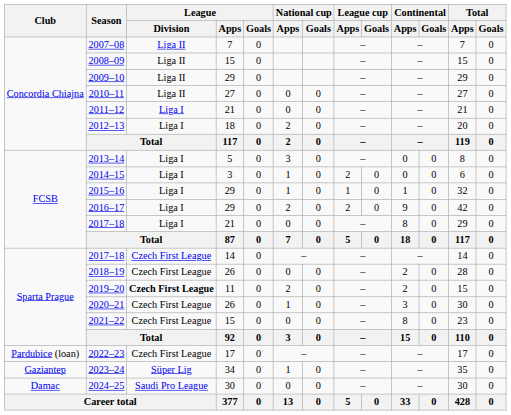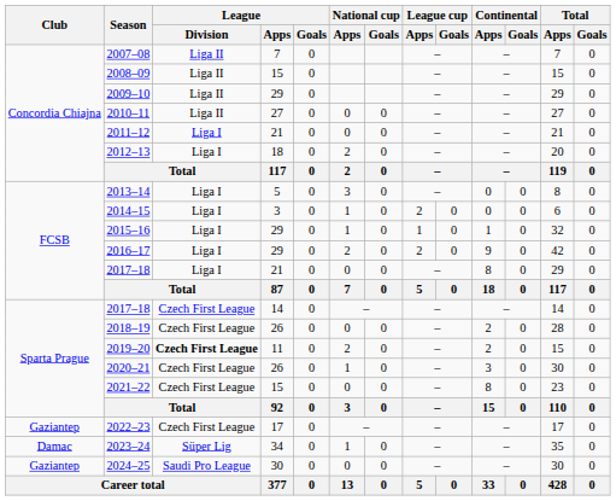2022–23 | Club: Pardubice (loan) -> Gaziantep
2023–24 | Club: Gaziantep -> Damac
2024–25 | Club: Damac -> Gaziantep
